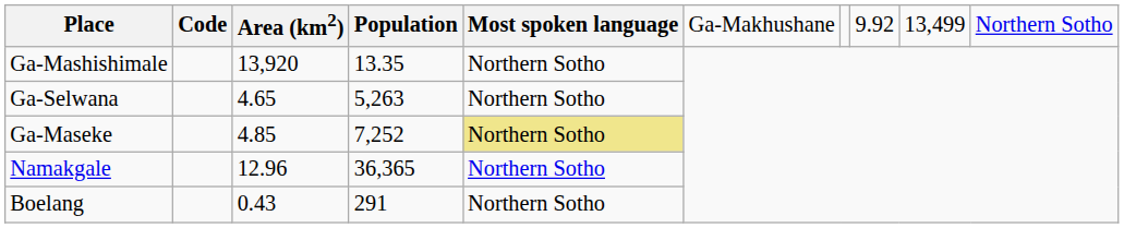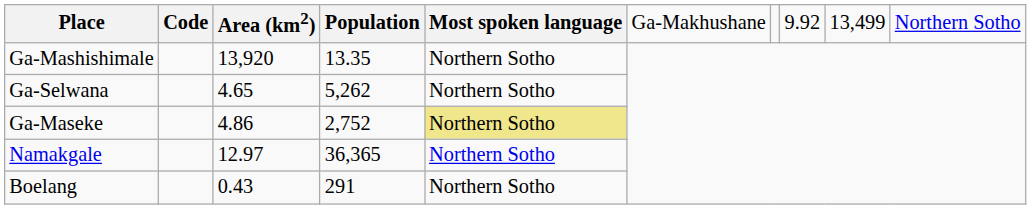Ga-Selwana | column 4: 5,263 -> 5,262
Ga-Maseke | column 3: 4.85 -> 4.86
Ga-Maseke | column 4: 7,252 -> 2,752
Namakgale | column 3: 12.96 -> 12.97
